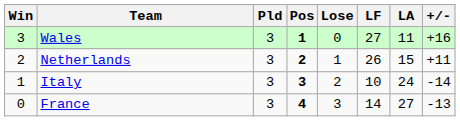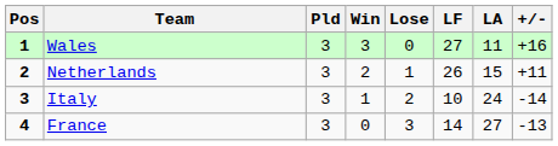columns swapped: Pos <-> Win
